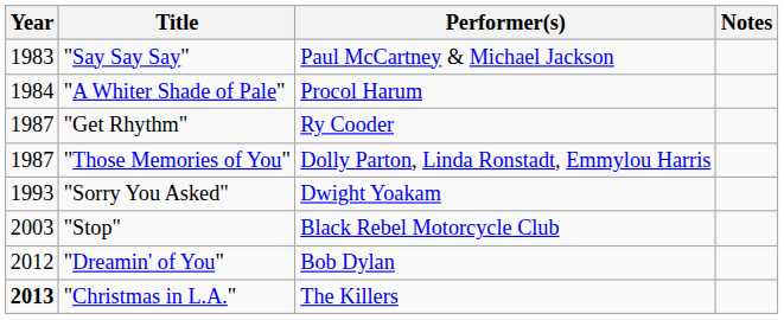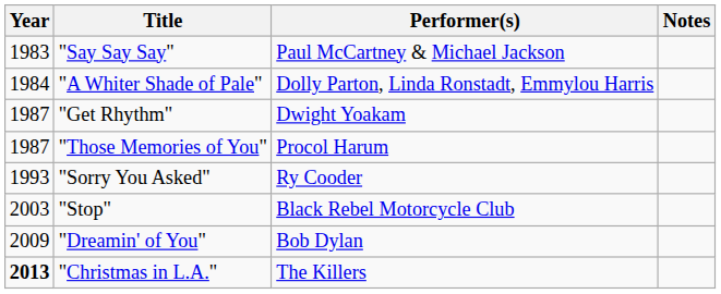"A Whiter Shade of Pale" | Performer(s): Procol Harum -> Dolly Parton, Linda Ronstadt, Emmylou Harris
"Get Rhythm" | Performer(s): Ry Cooder -> Dwight Yoakam
"Those Memories of You" | Performer(s): Dolly Parton, Linda Ronstadt, Emmylou Harris -> Procol Harum
"Sorry You Asked" | Performer(s): Dwight Yoakam -> Ry Cooder
"Dreamin' of You" | Year: 2012 -> 2009
